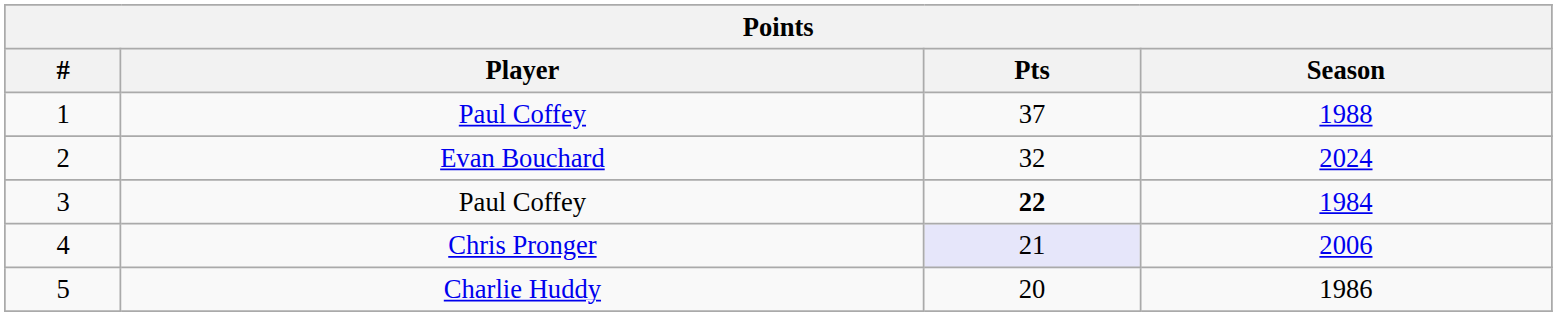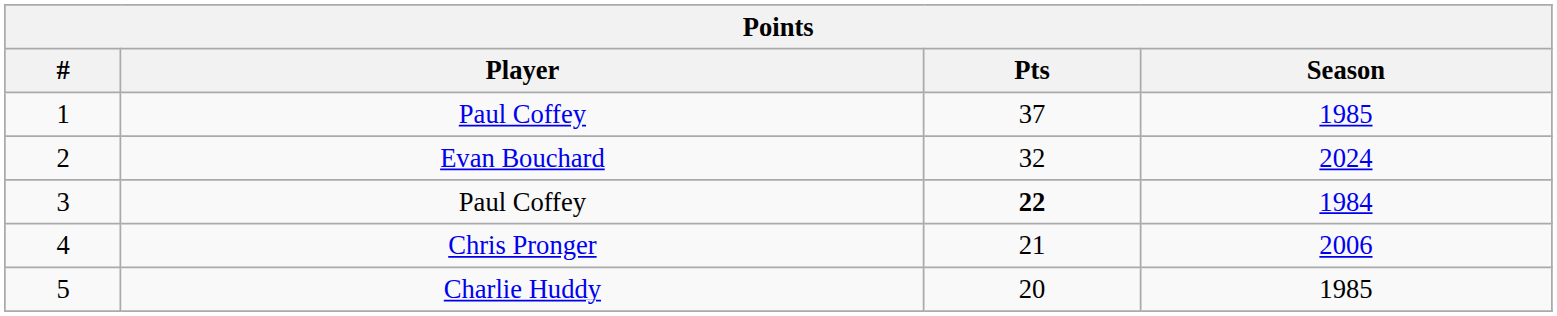1 | Season: 1988 -> 1985
4 | Pts: lavender background -> no background
5 | Season: 1986 -> 1985
